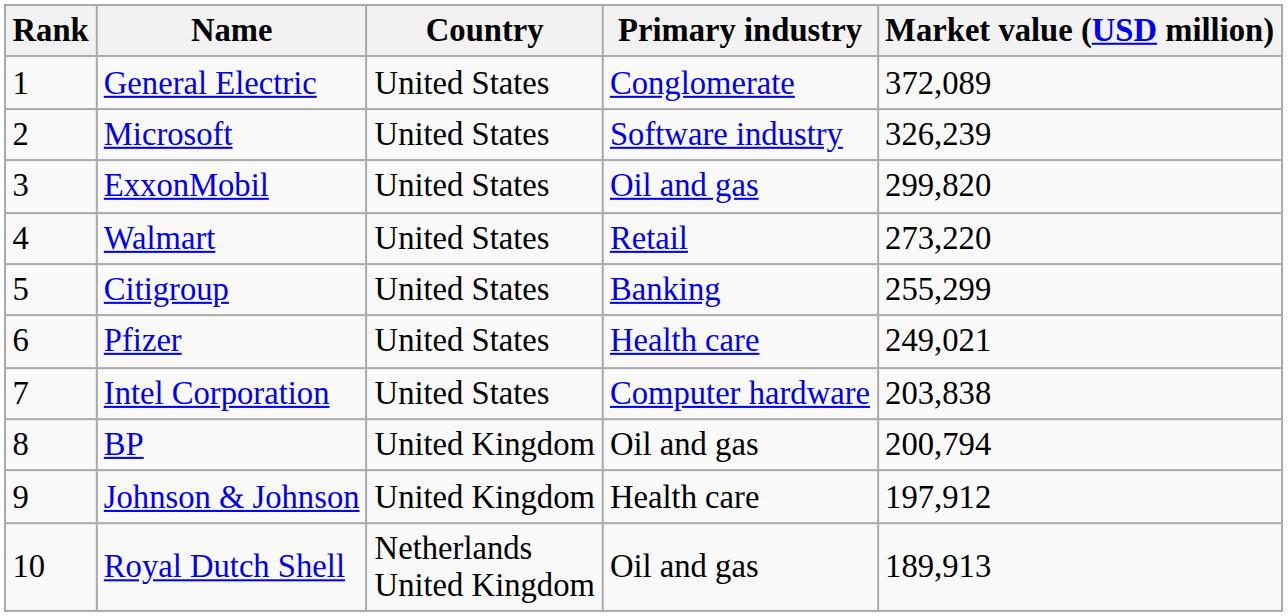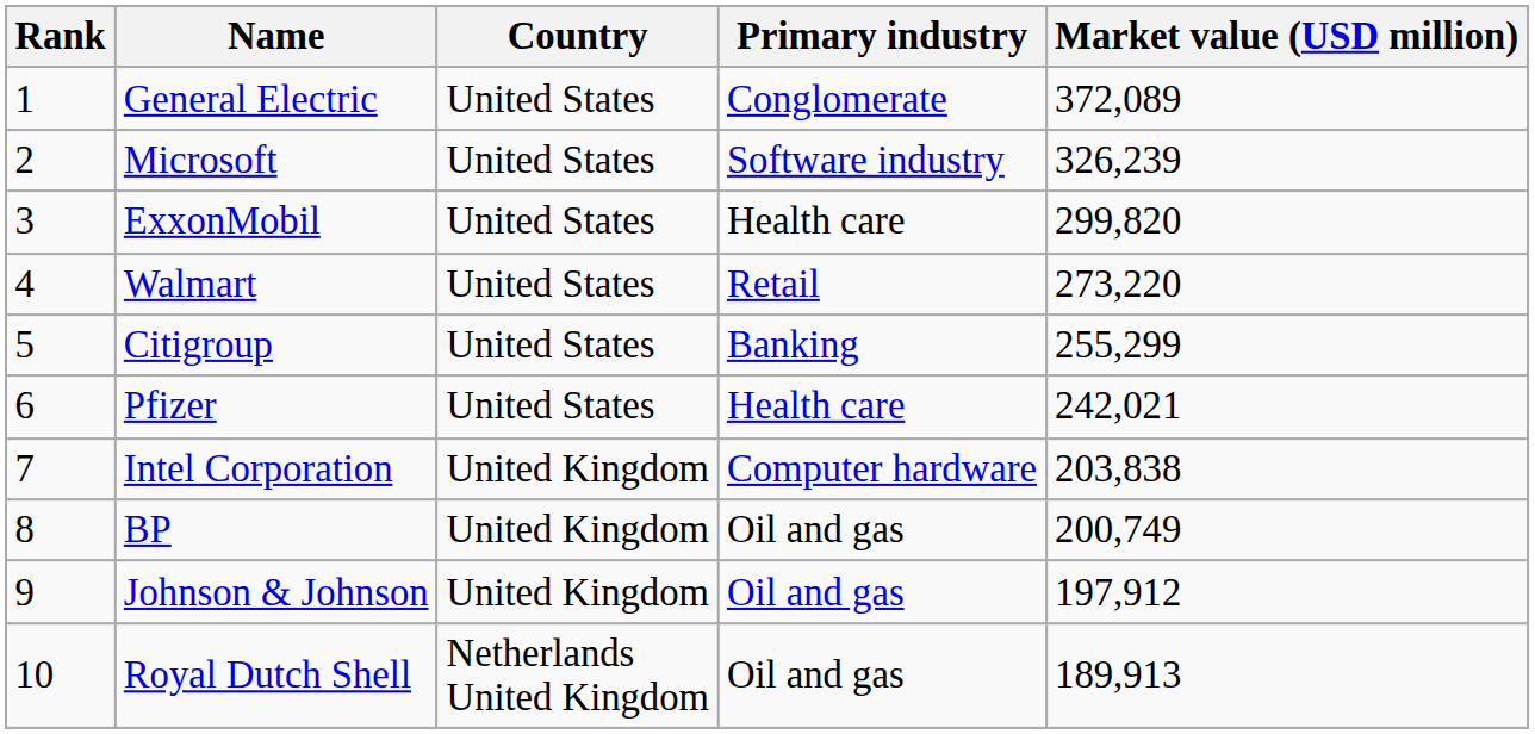ExxonMobil | Primary industry: Oil and gas -> Health care
Pfizer | Market value (USD million): 249,021 -> 242,021
Intel Corporation | Country: United States -> United Kingdom
BP | Market value (USD million): 200,794 -> 200,749
Johnson & Johnson | Primary industry: Health care -> Oil and gas
